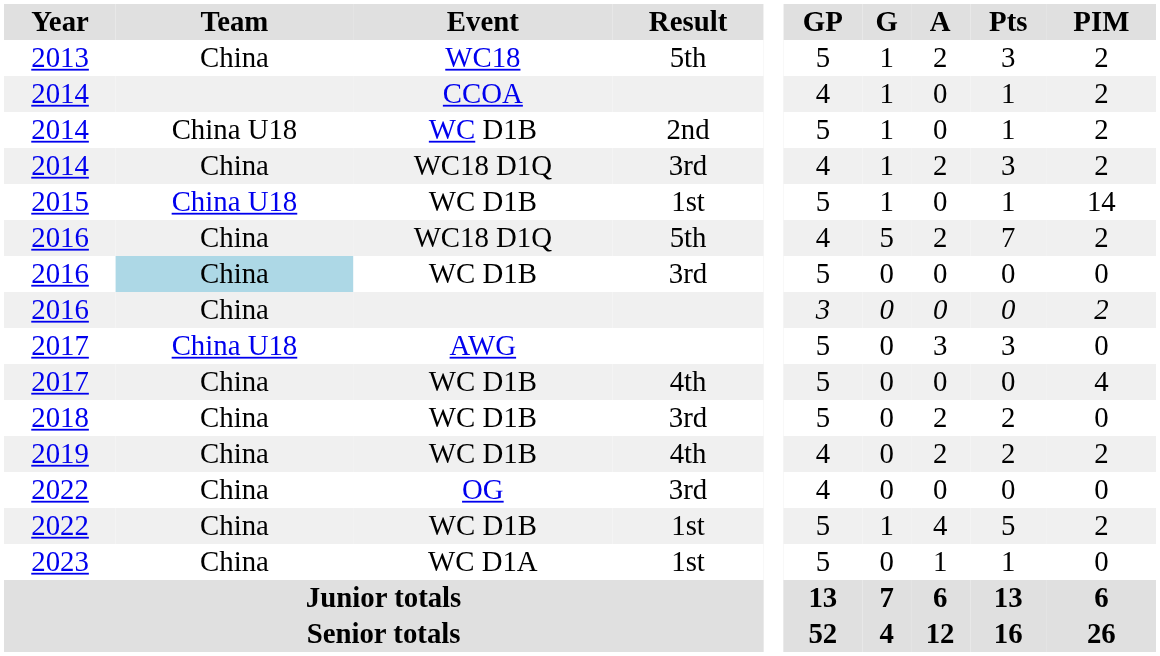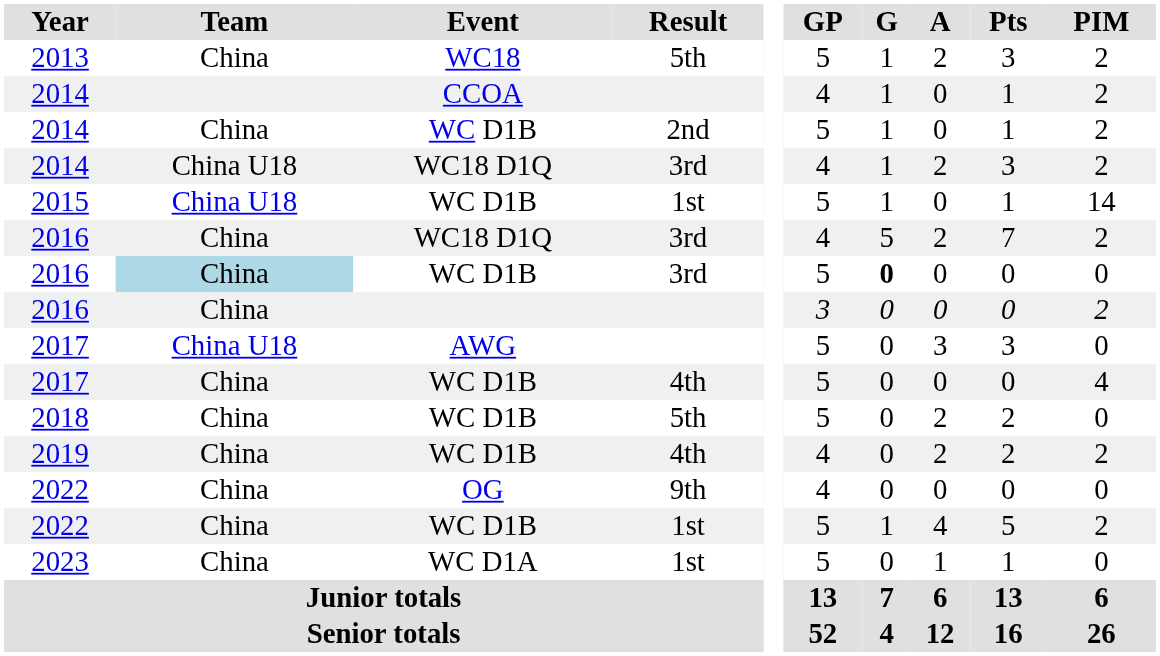2014 / WC D1B | Team: China U18 -> China
2014 / WC18 D1Q | Team: China -> China U18
2016 / WC18 D1Q | Result: 5th -> 3rd
2016 / WC D1B | G: normal -> bold
2018 | Result: 3rd -> 5th
2022 / OG | Result: 3rd -> 9th
